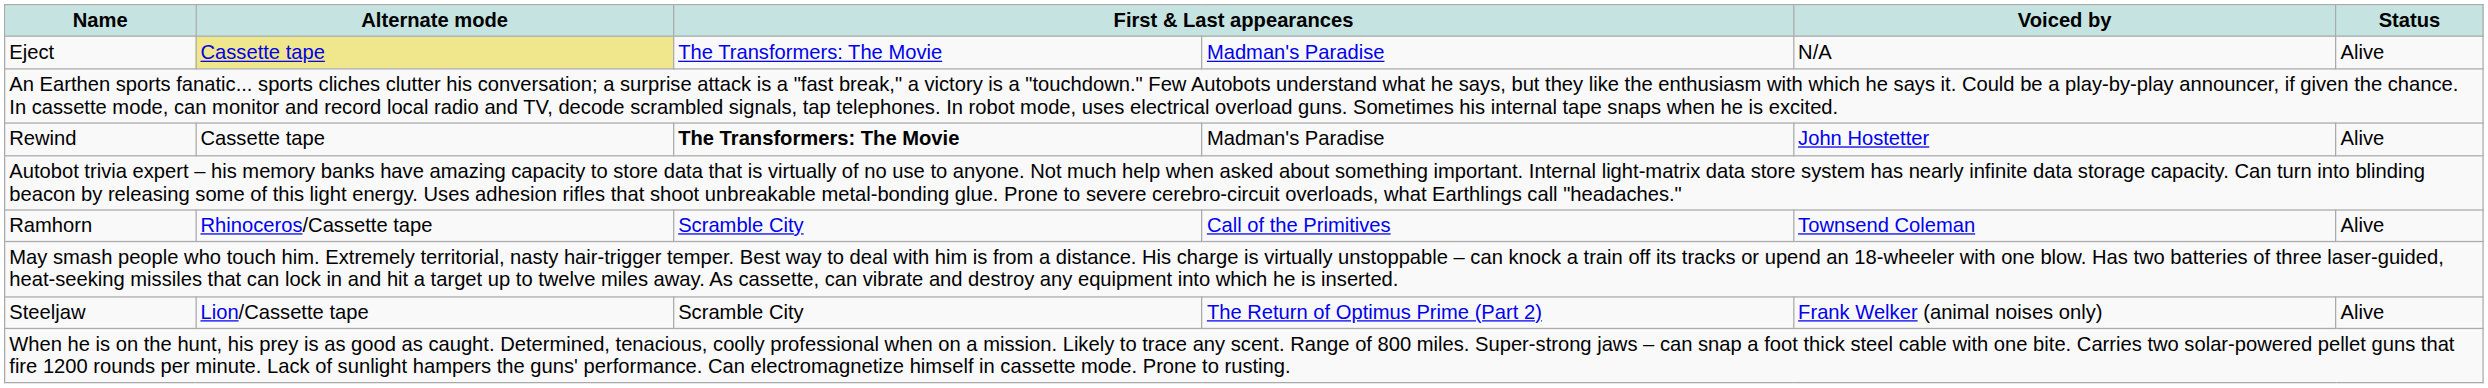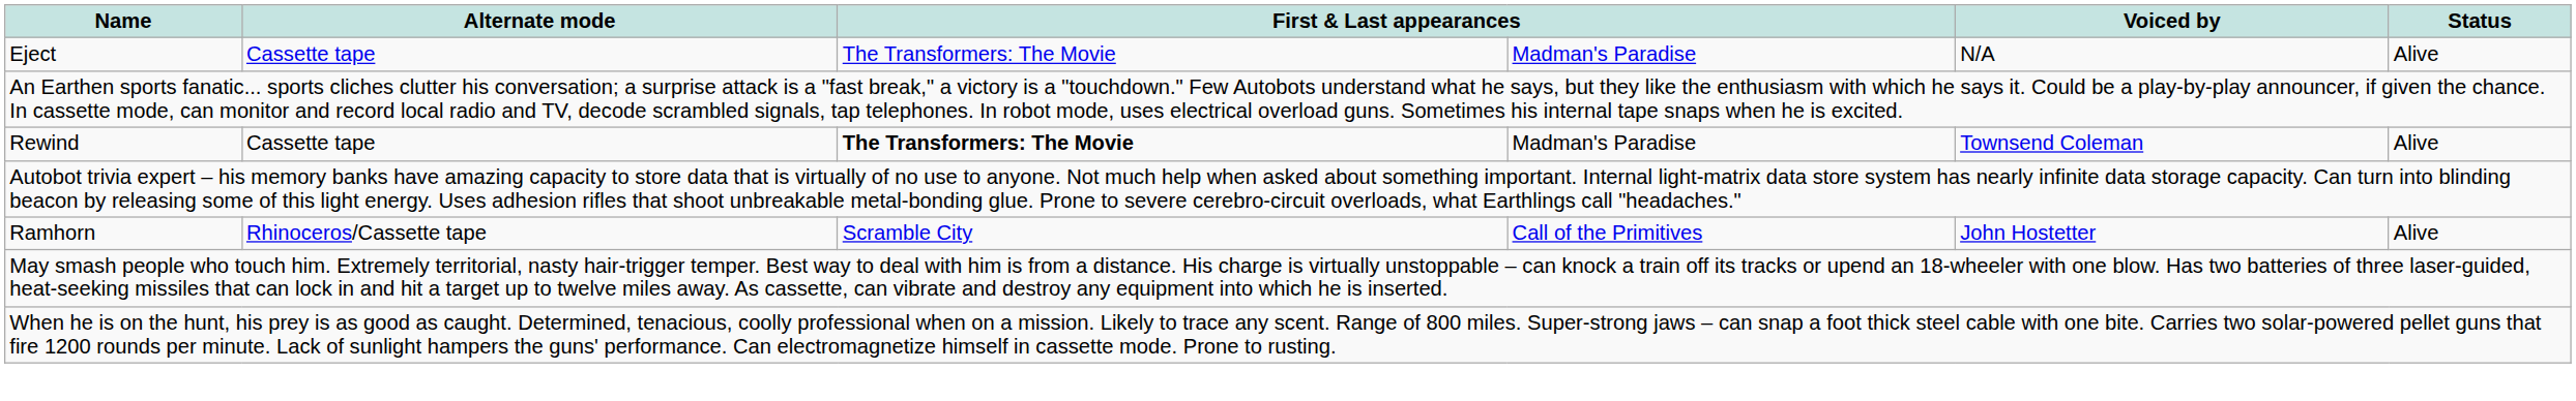Eject | Alternate mode: khaki background -> no background
Rewind | Voiced by: John Hostetter -> Townsend Coleman
Ramhorn | Voiced by: Townsend Coleman -> John Hostetter
- row: Steeljaw | Lion/Cassette tape | Scramble City | The Return of Optimus Prime (Part 2) | Frank Welker (animal noises only) | Alive
